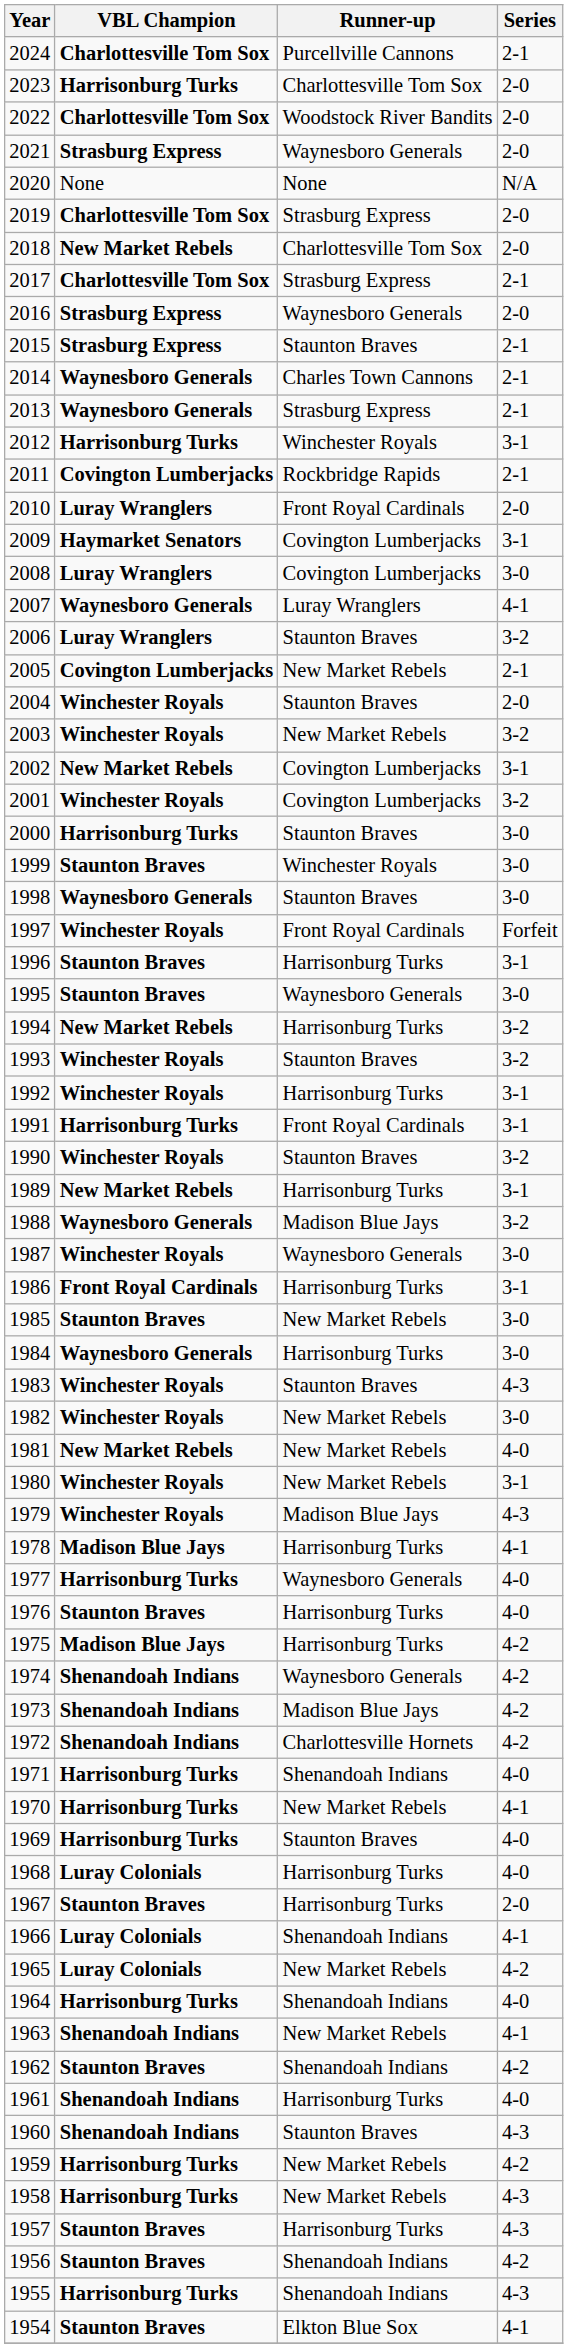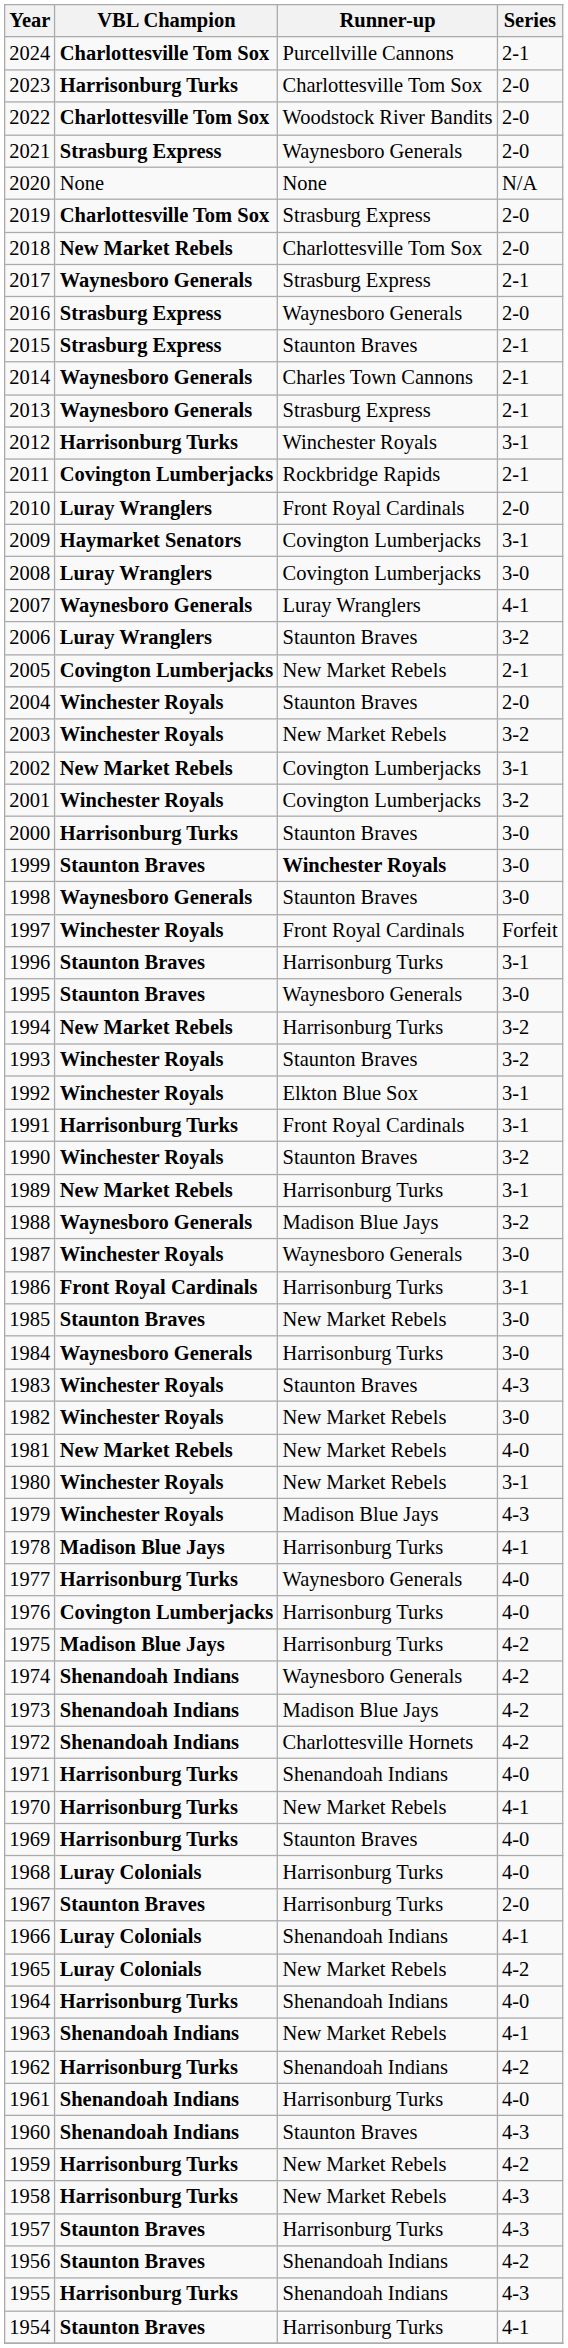2017 | VBL Champion: Charlottesville Tom Sox -> Waynesboro Generals
1999 | Runner-up: normal -> bold
1992 | Runner-up: Harrisonburg Turks -> Elkton Blue Sox
1976 | VBL Champion: Staunton Braves -> Covington Lumberjacks
1962 | VBL Champion: Staunton Braves -> Harrisonburg Turks
1954 | Runner-up: Elkton Blue Sox -> Harrisonburg Turks
